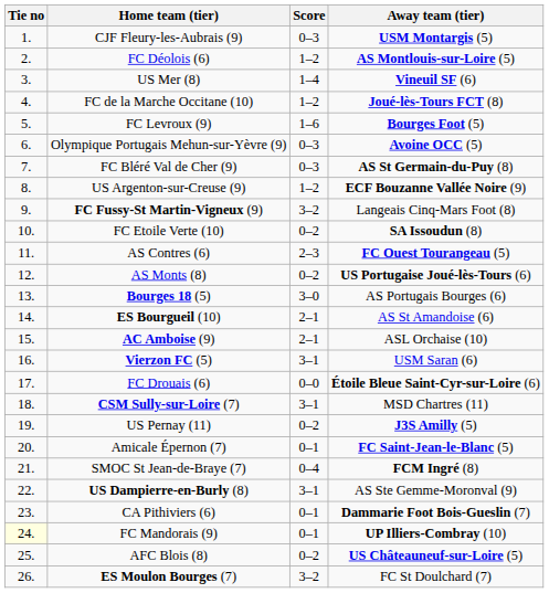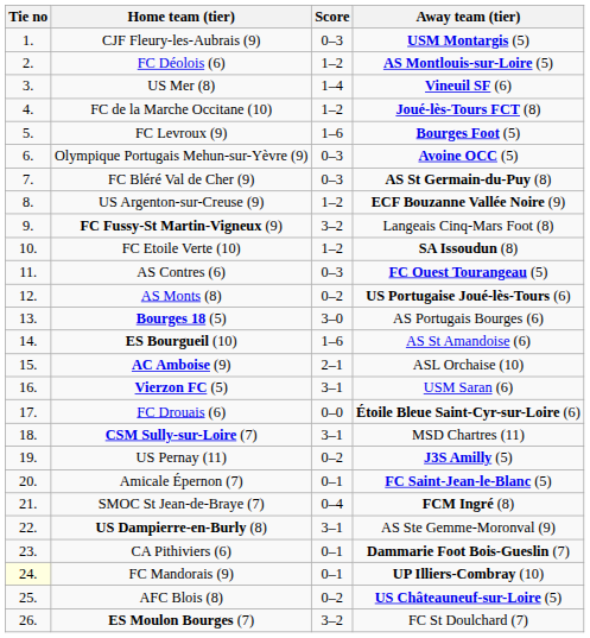FC Etoile Verte (10) | Score: 0–2 -> 1–2
AS Contres (6) | Score: 2–3 -> 0–3
ES Bourgueil (10) | Score: 2–1 -> 1–6
